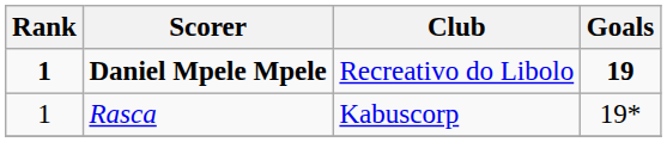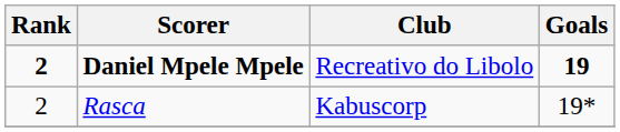Daniel Mpele Mpele | Rank: 1 -> 2
Rasca | Rank: 1 -> 2
